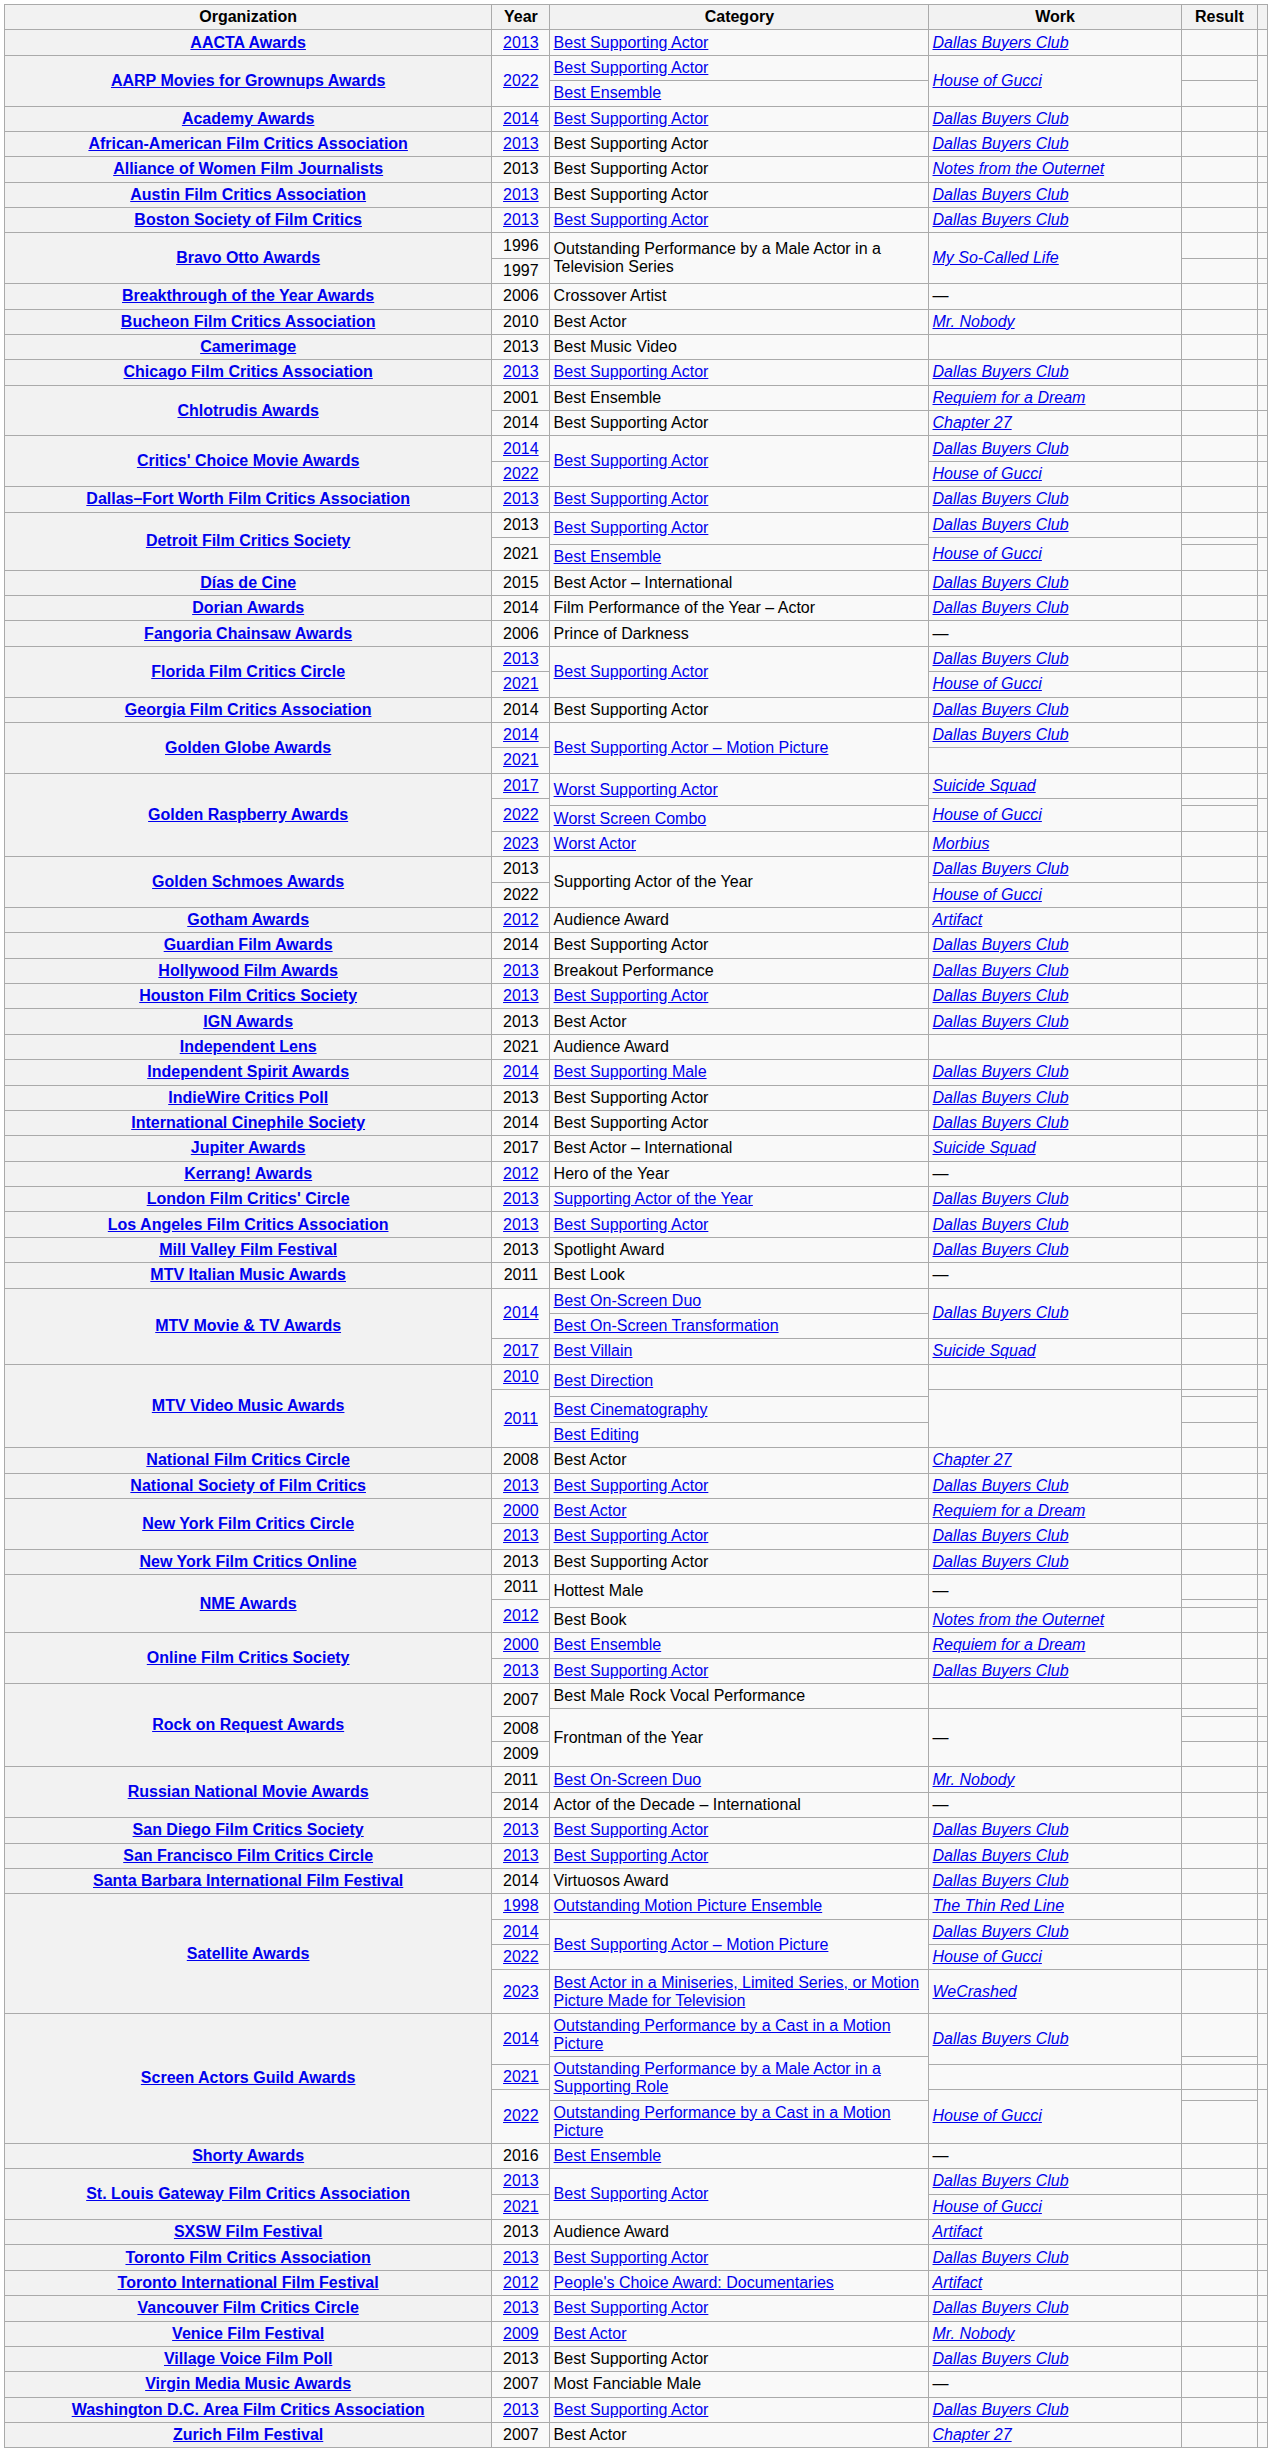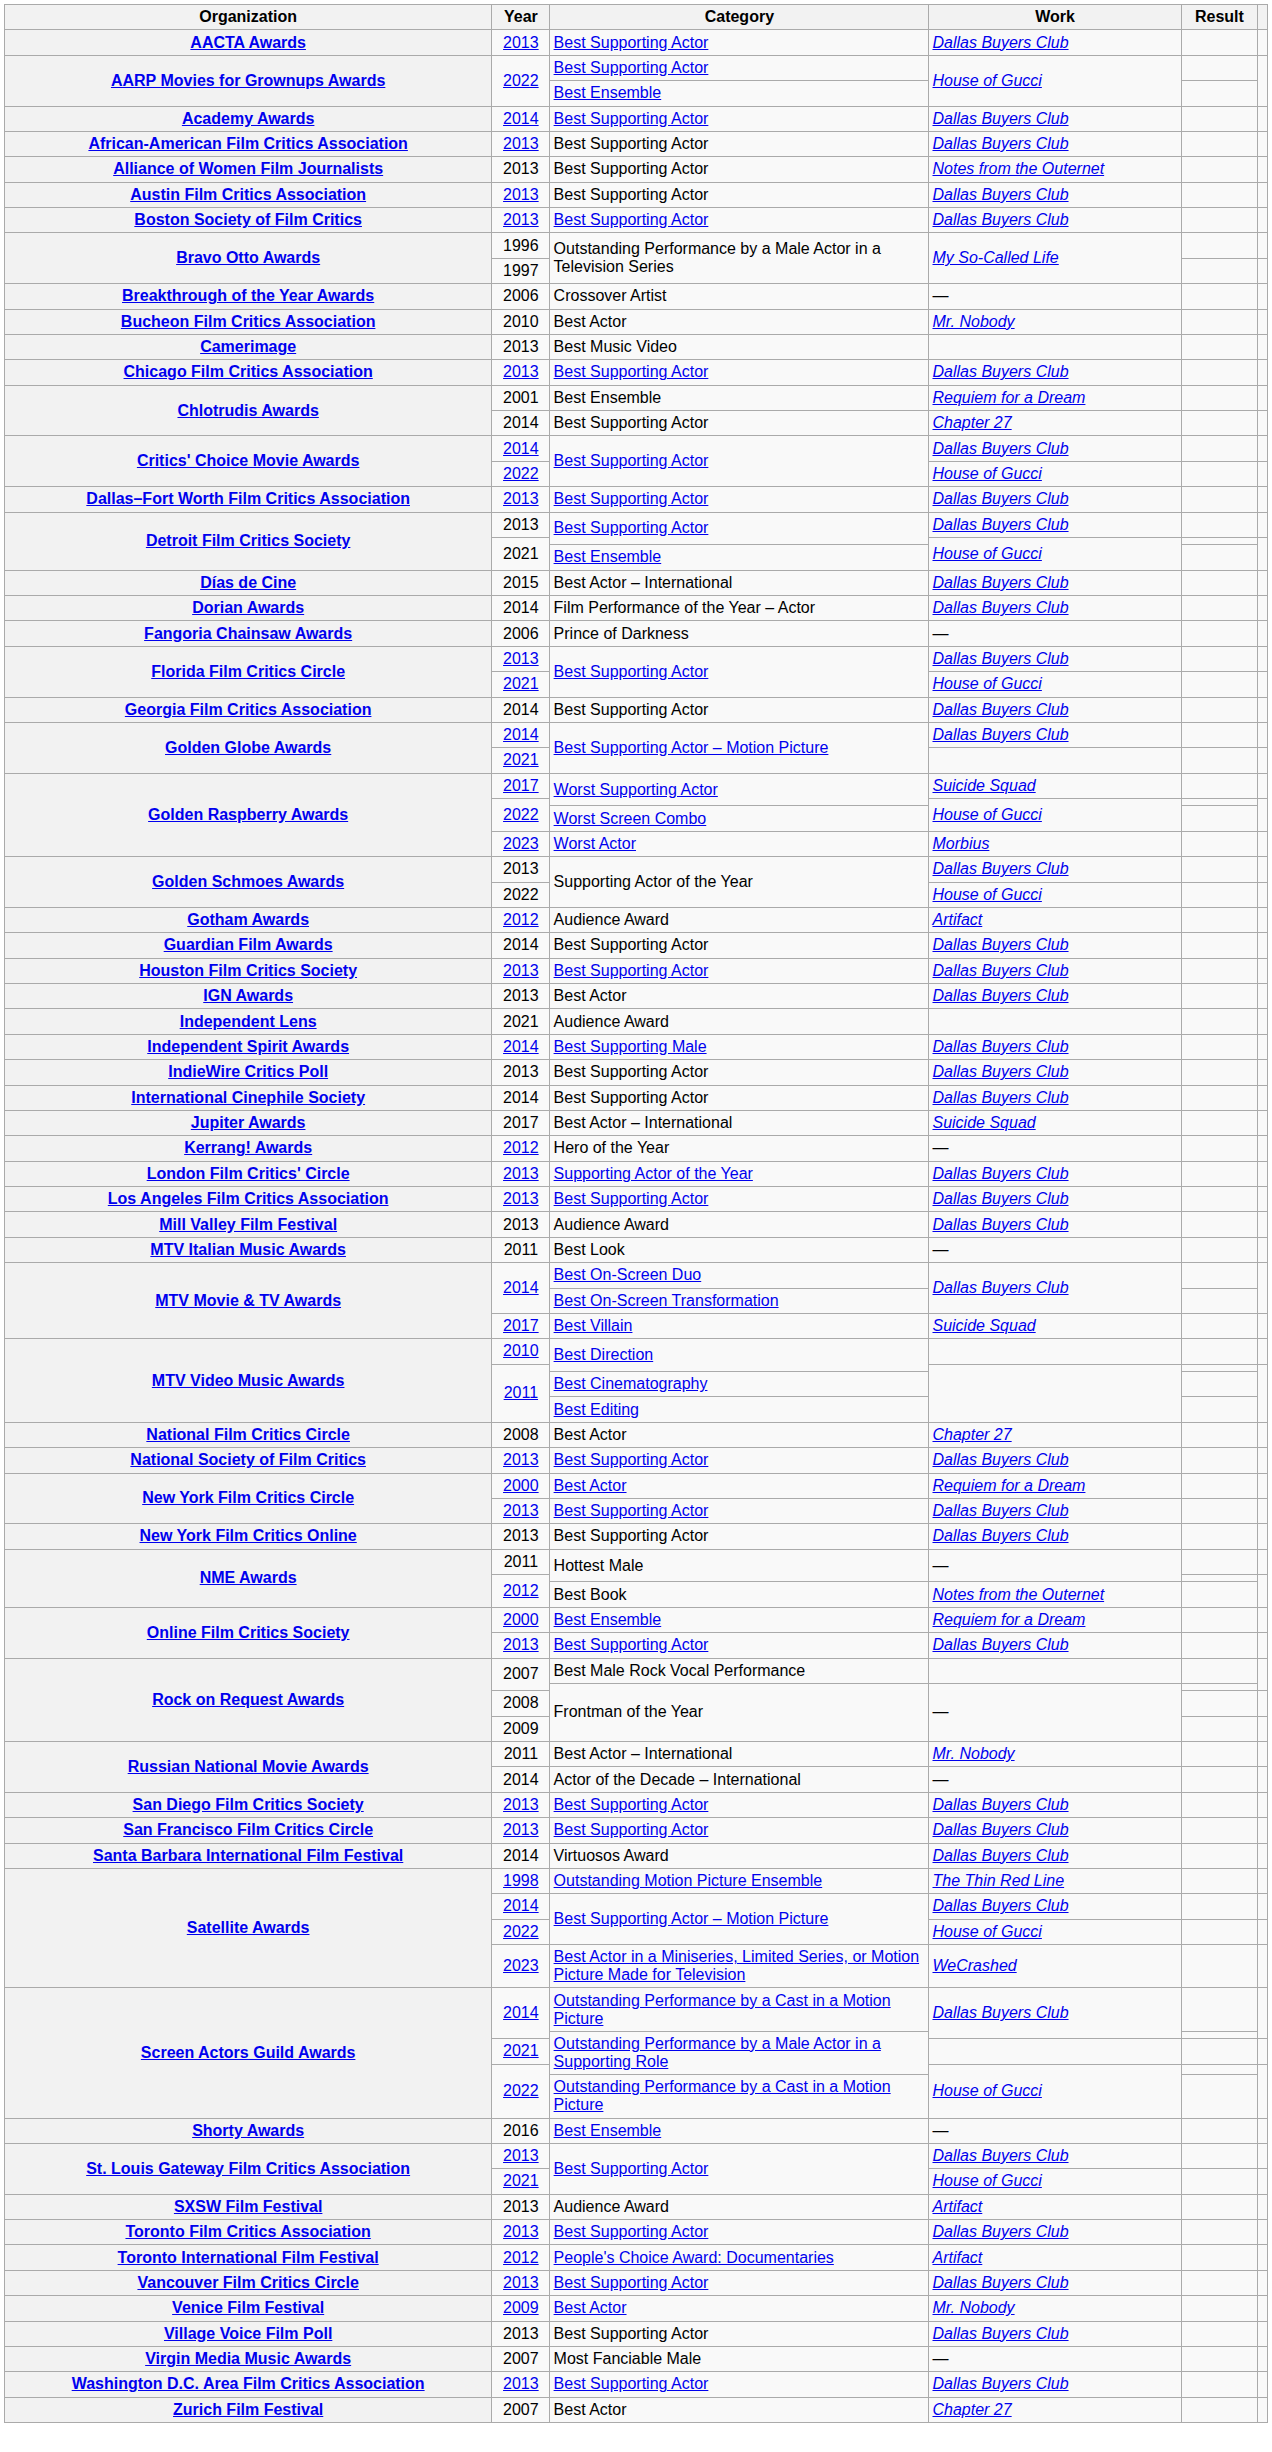- row: Hollywood Film Awards | 2013 | Breakout Performance | Dallas Buyers Club
Mill Valley Film Festival | Category: Spotlight Award -> Audience Award
Russian National Movie Awards / 2011 | Category: Best On-Screen Duo -> Best Actor – International
